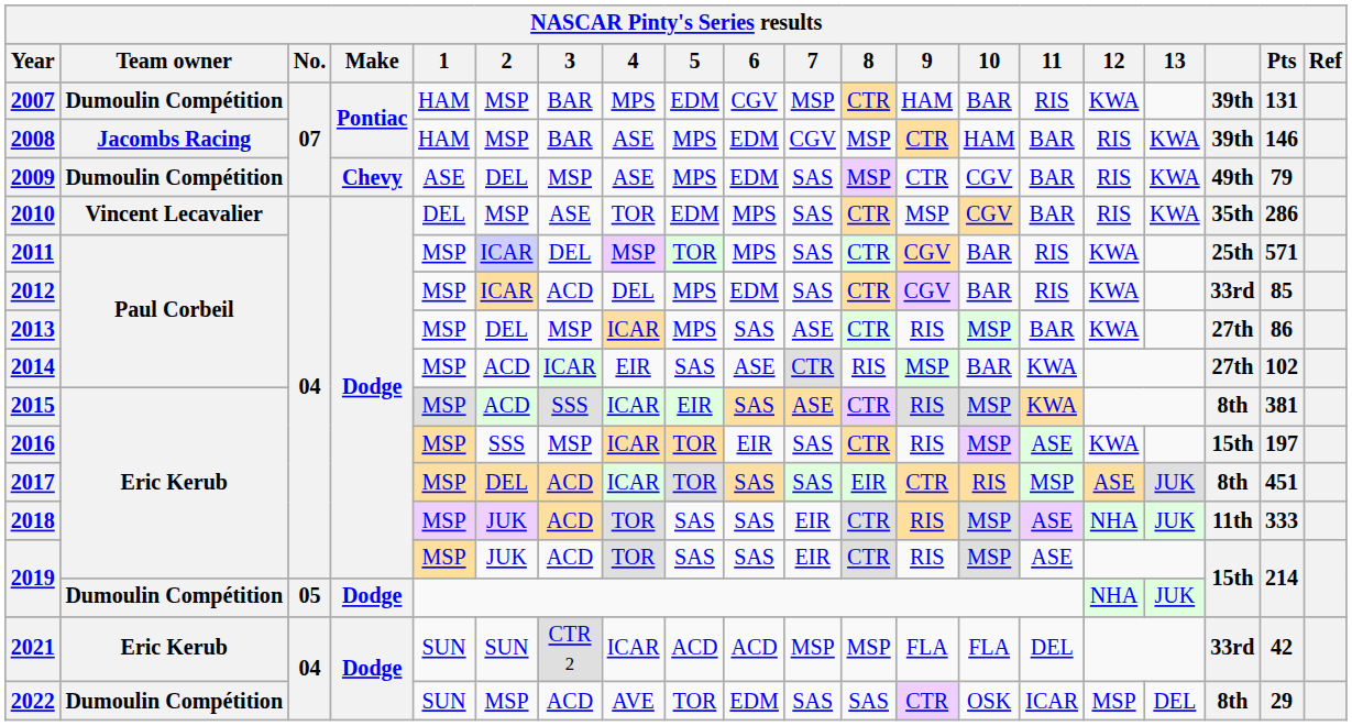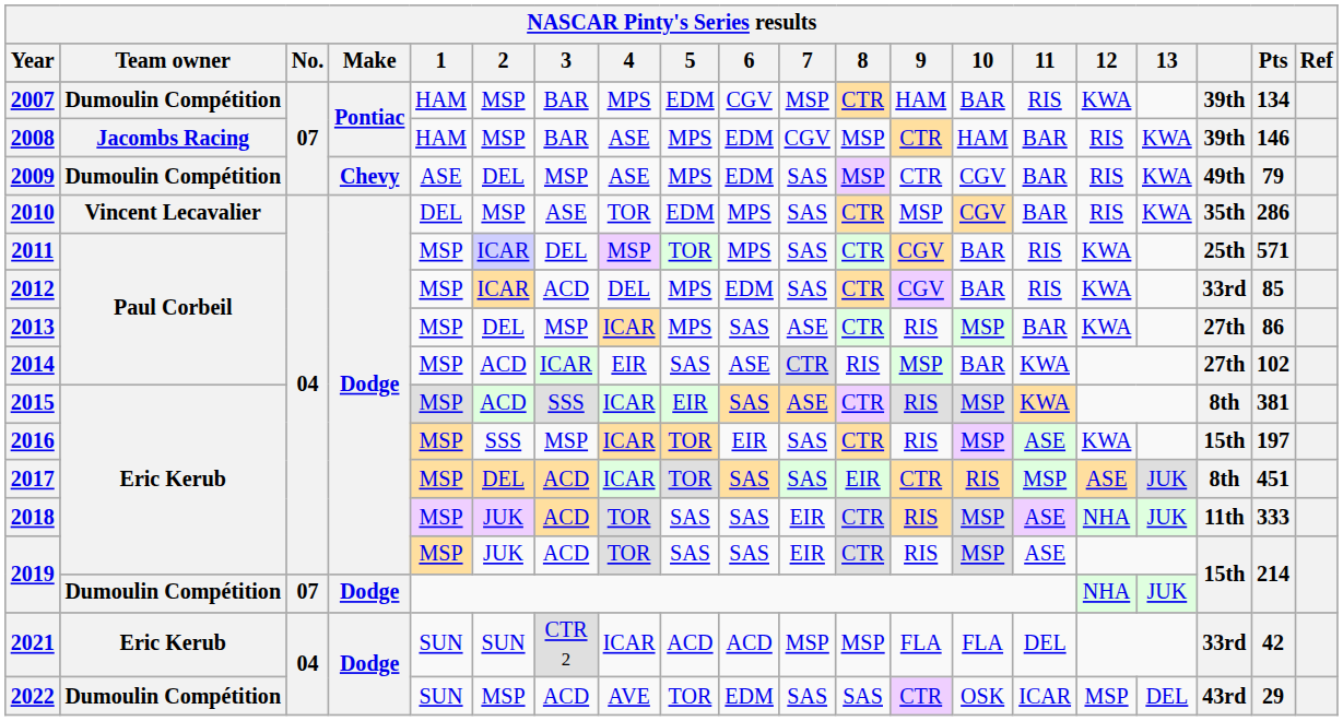2007 | Pts: 131 -> 134
2019 / Dumoulin Compétition | No.: 05 -> 07
2022 | column 18: 8th -> 43rd
